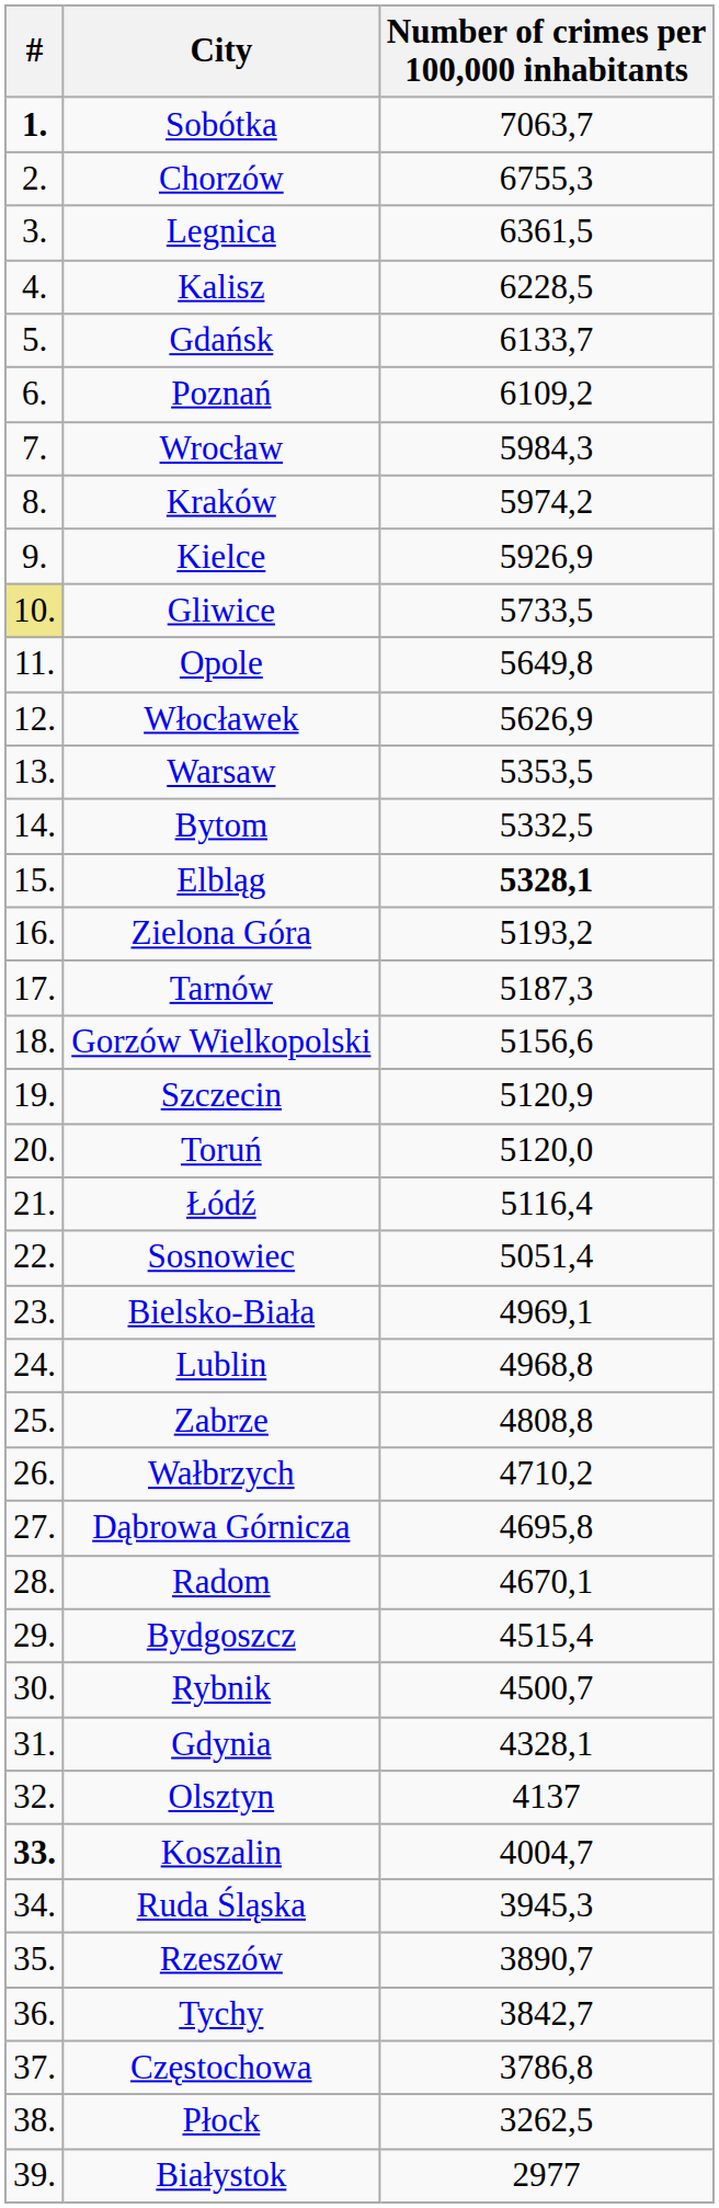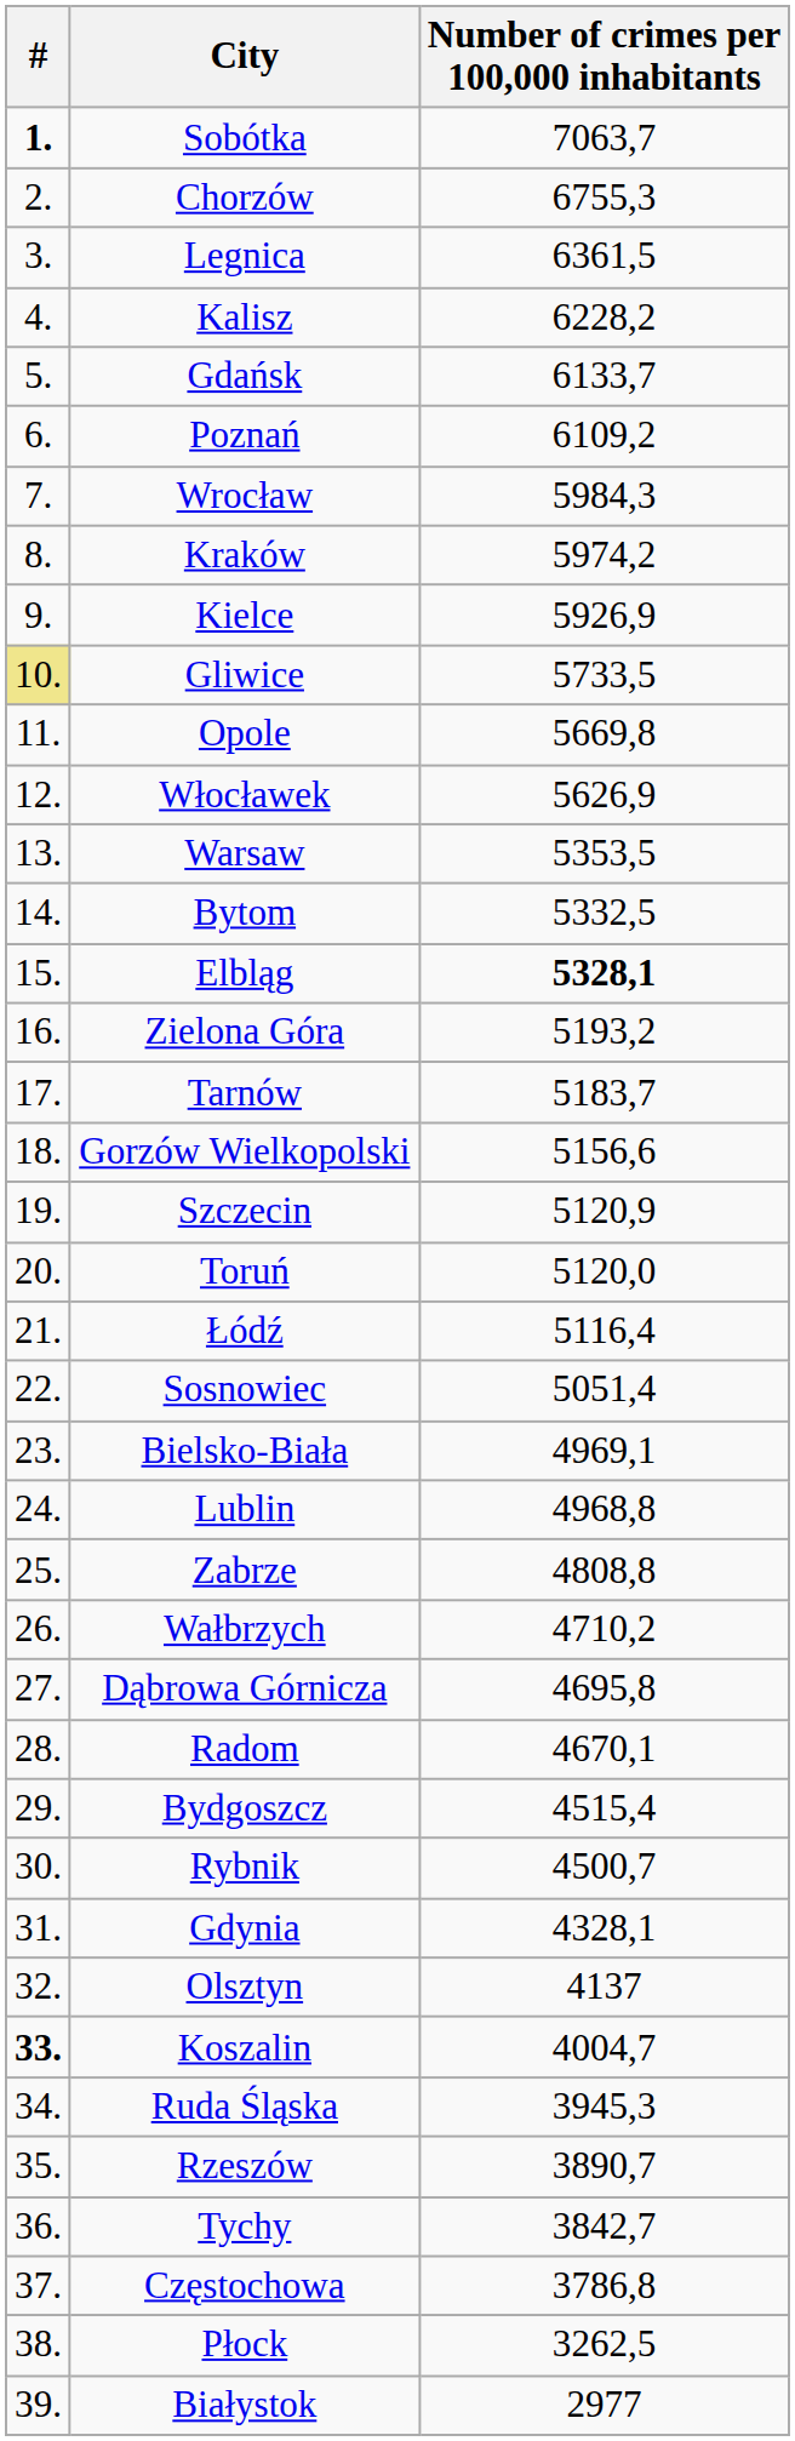Kalisz | Number of crimes per 100,000 inhabitants: 6228,5 -> 6228,2
Opole | Number of crimes per 100,000 inhabitants: 5649,8 -> 5669,8
Tarnów | Number of crimes per 100,000 inhabitants: 5187,3 -> 5183,7
